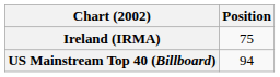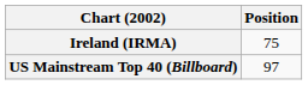US Mainstream Top 40 (Billboard) | Position: 94 -> 97
